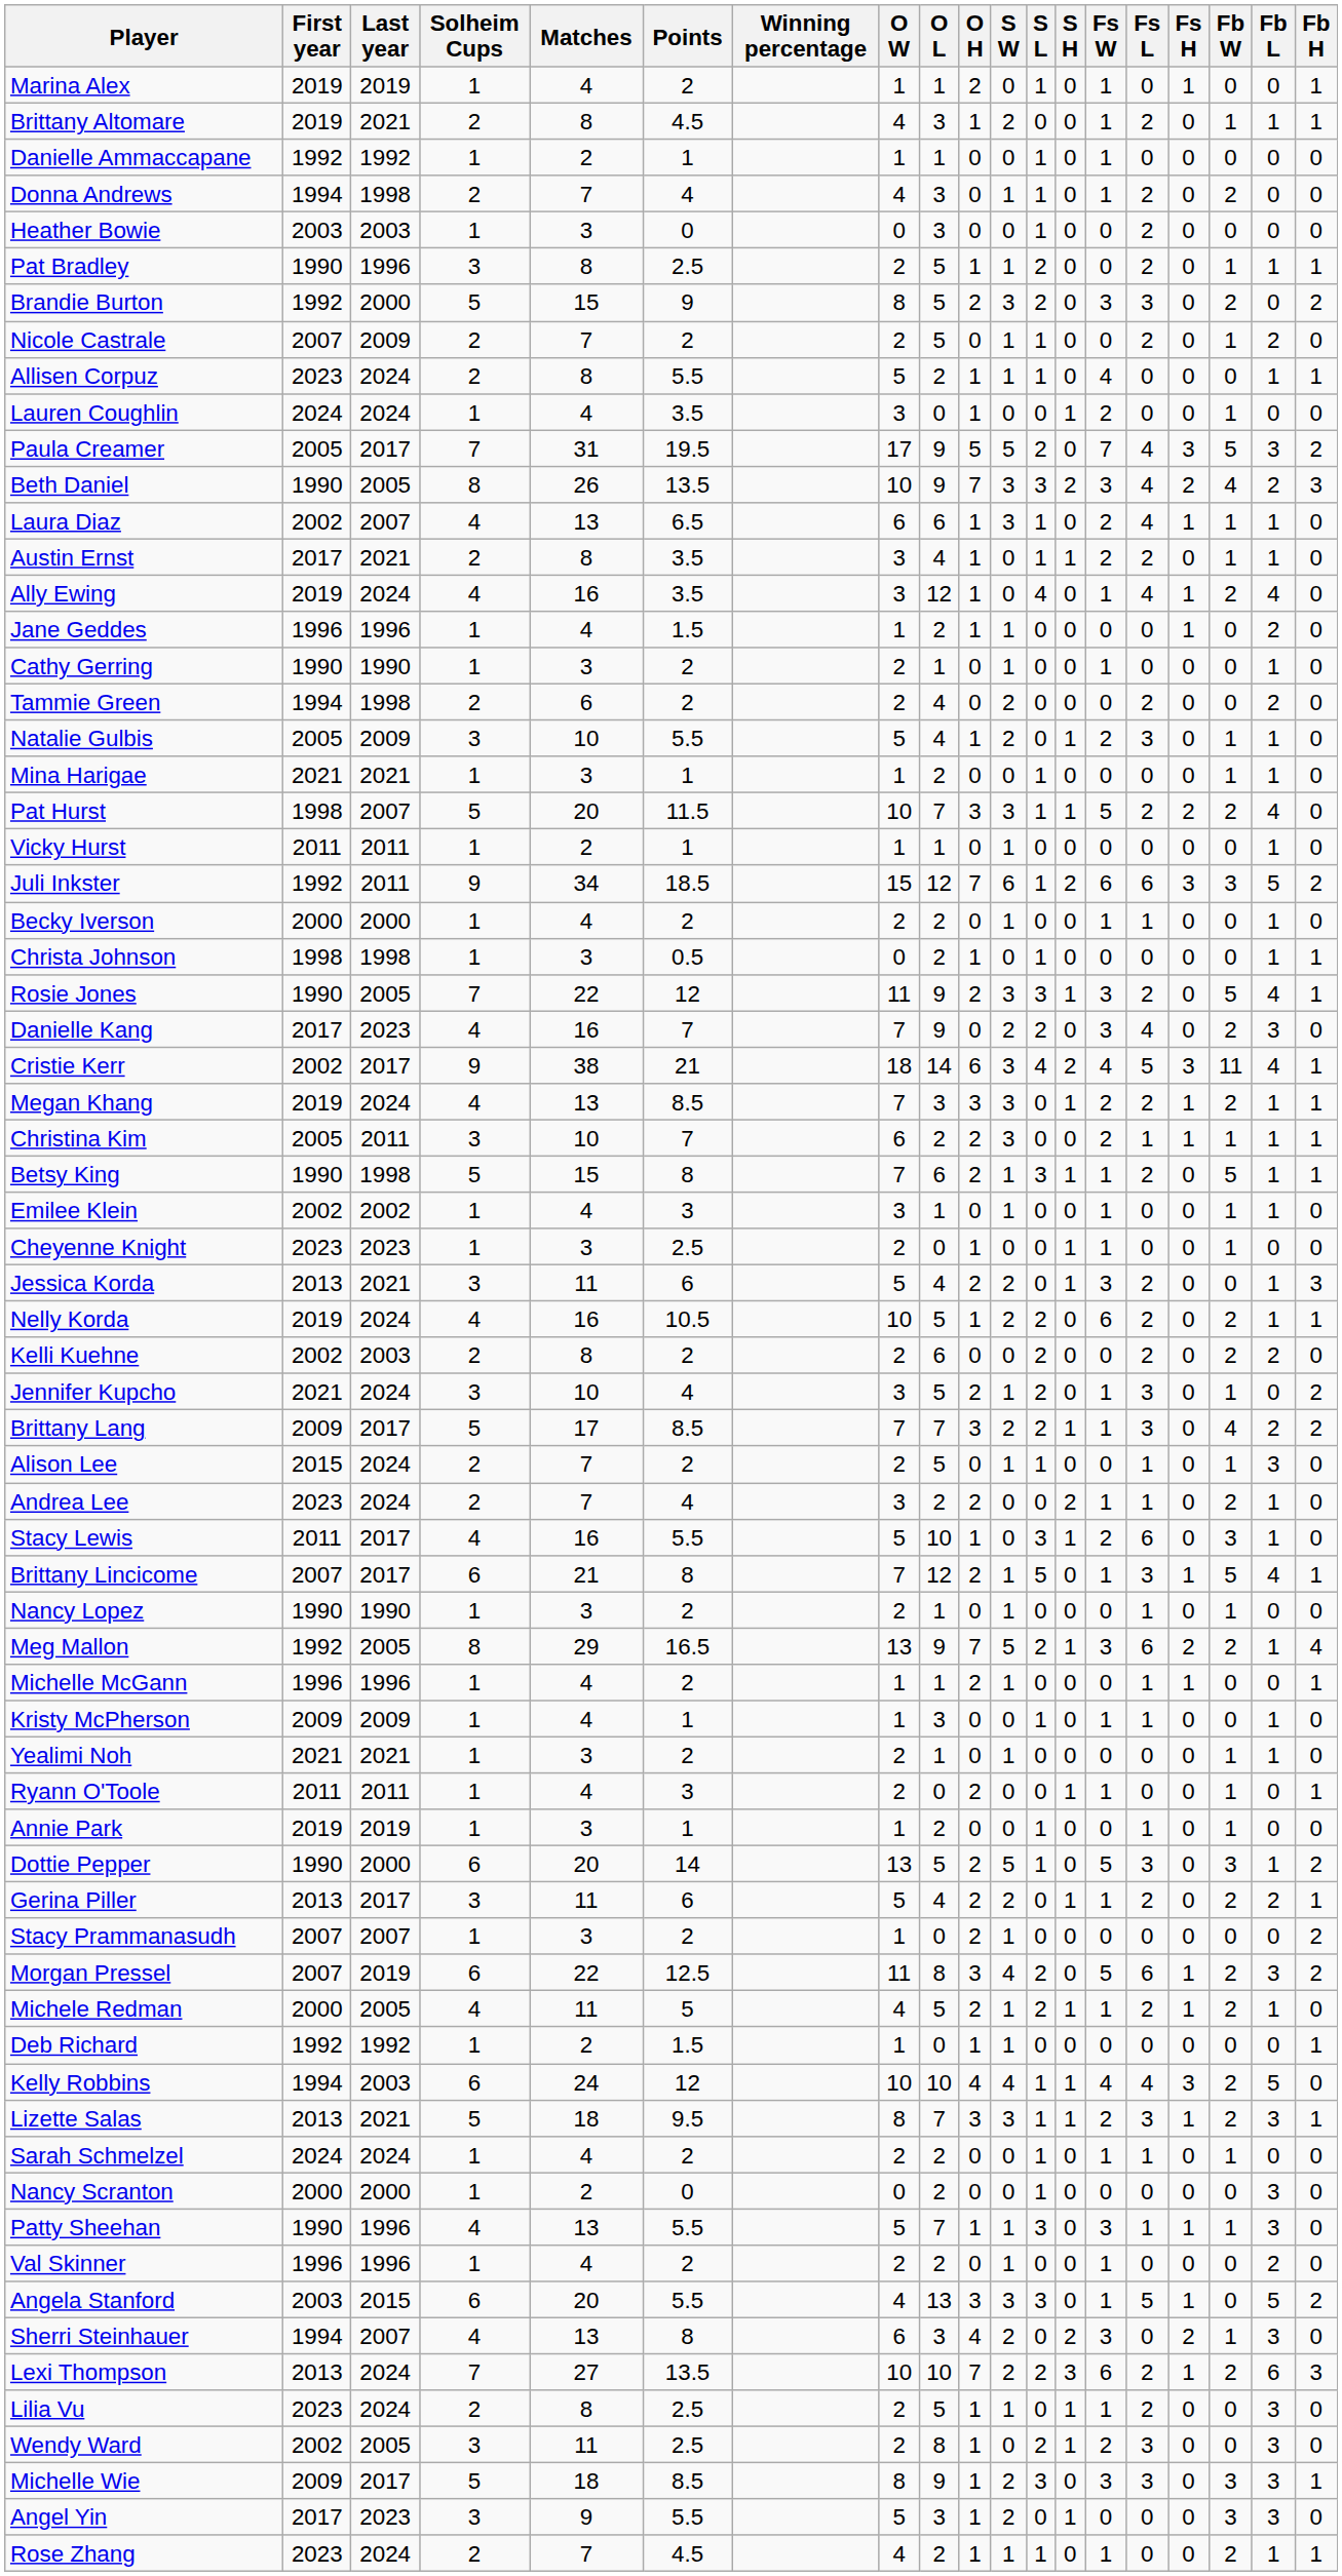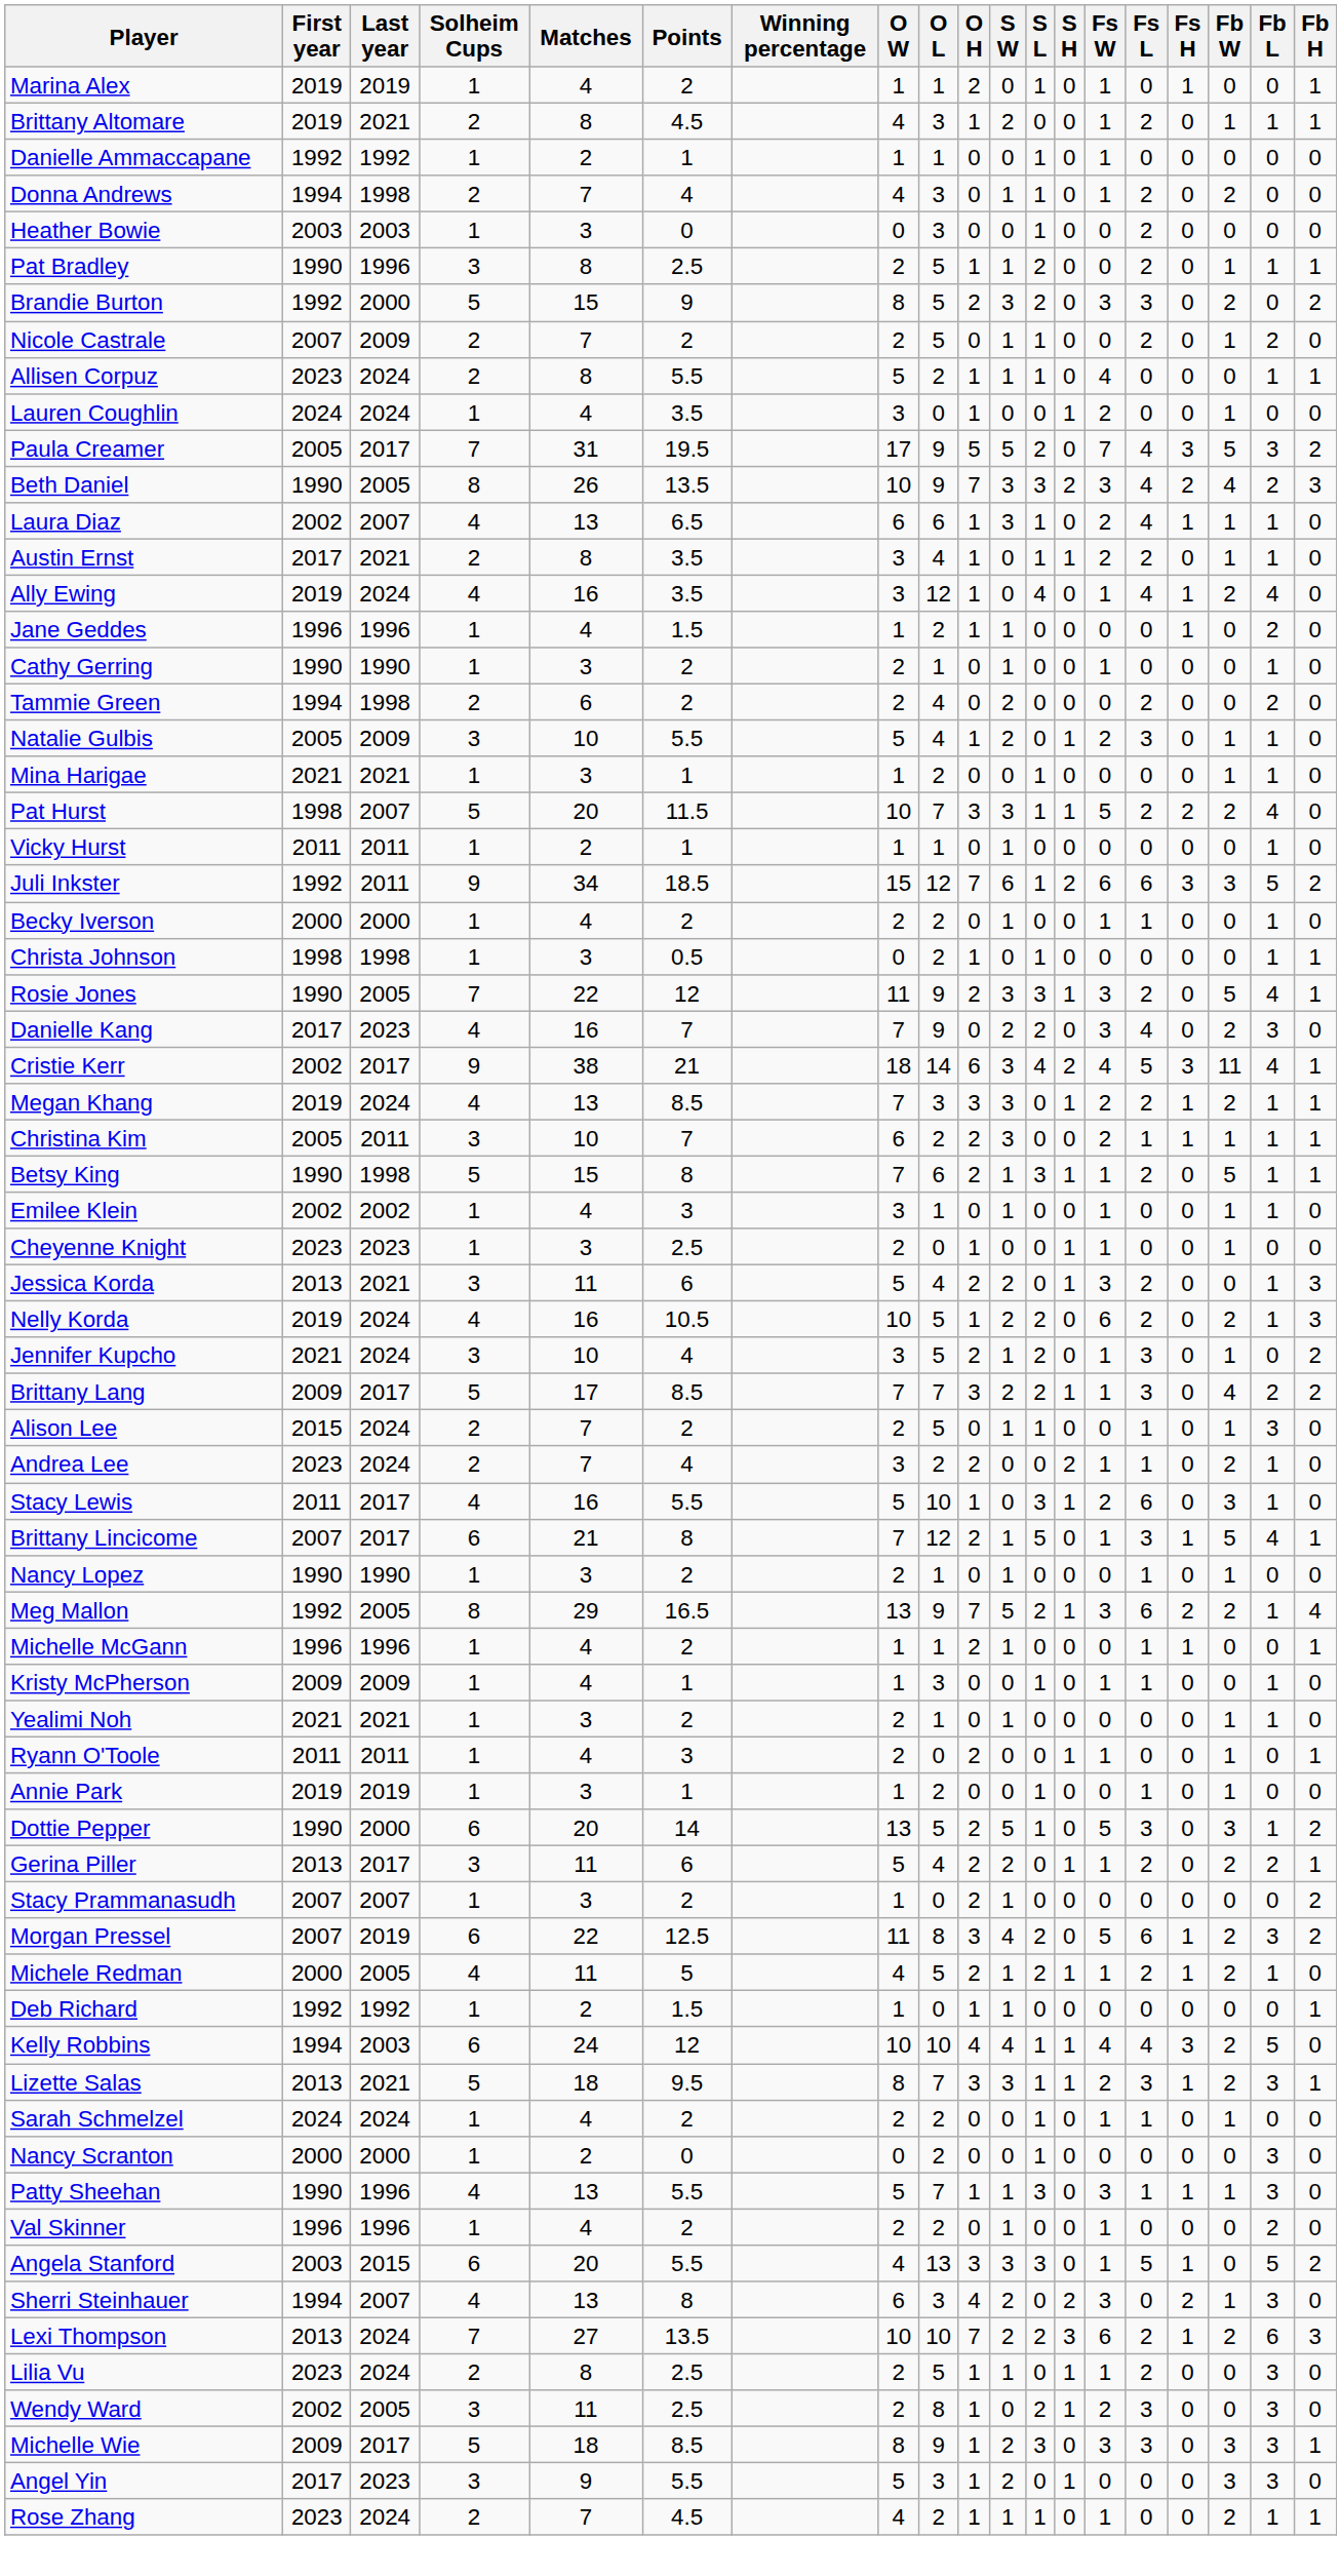Nelly Korda | Fb H: 1 -> 3
- row: Kelli Kuehne | 2002 | 2003 | 2 | 8 | 2 | 2 | 6 | 0 | 0 | 2 | 0 | 0 | 2 | 0 | 2 | 2 | 0
